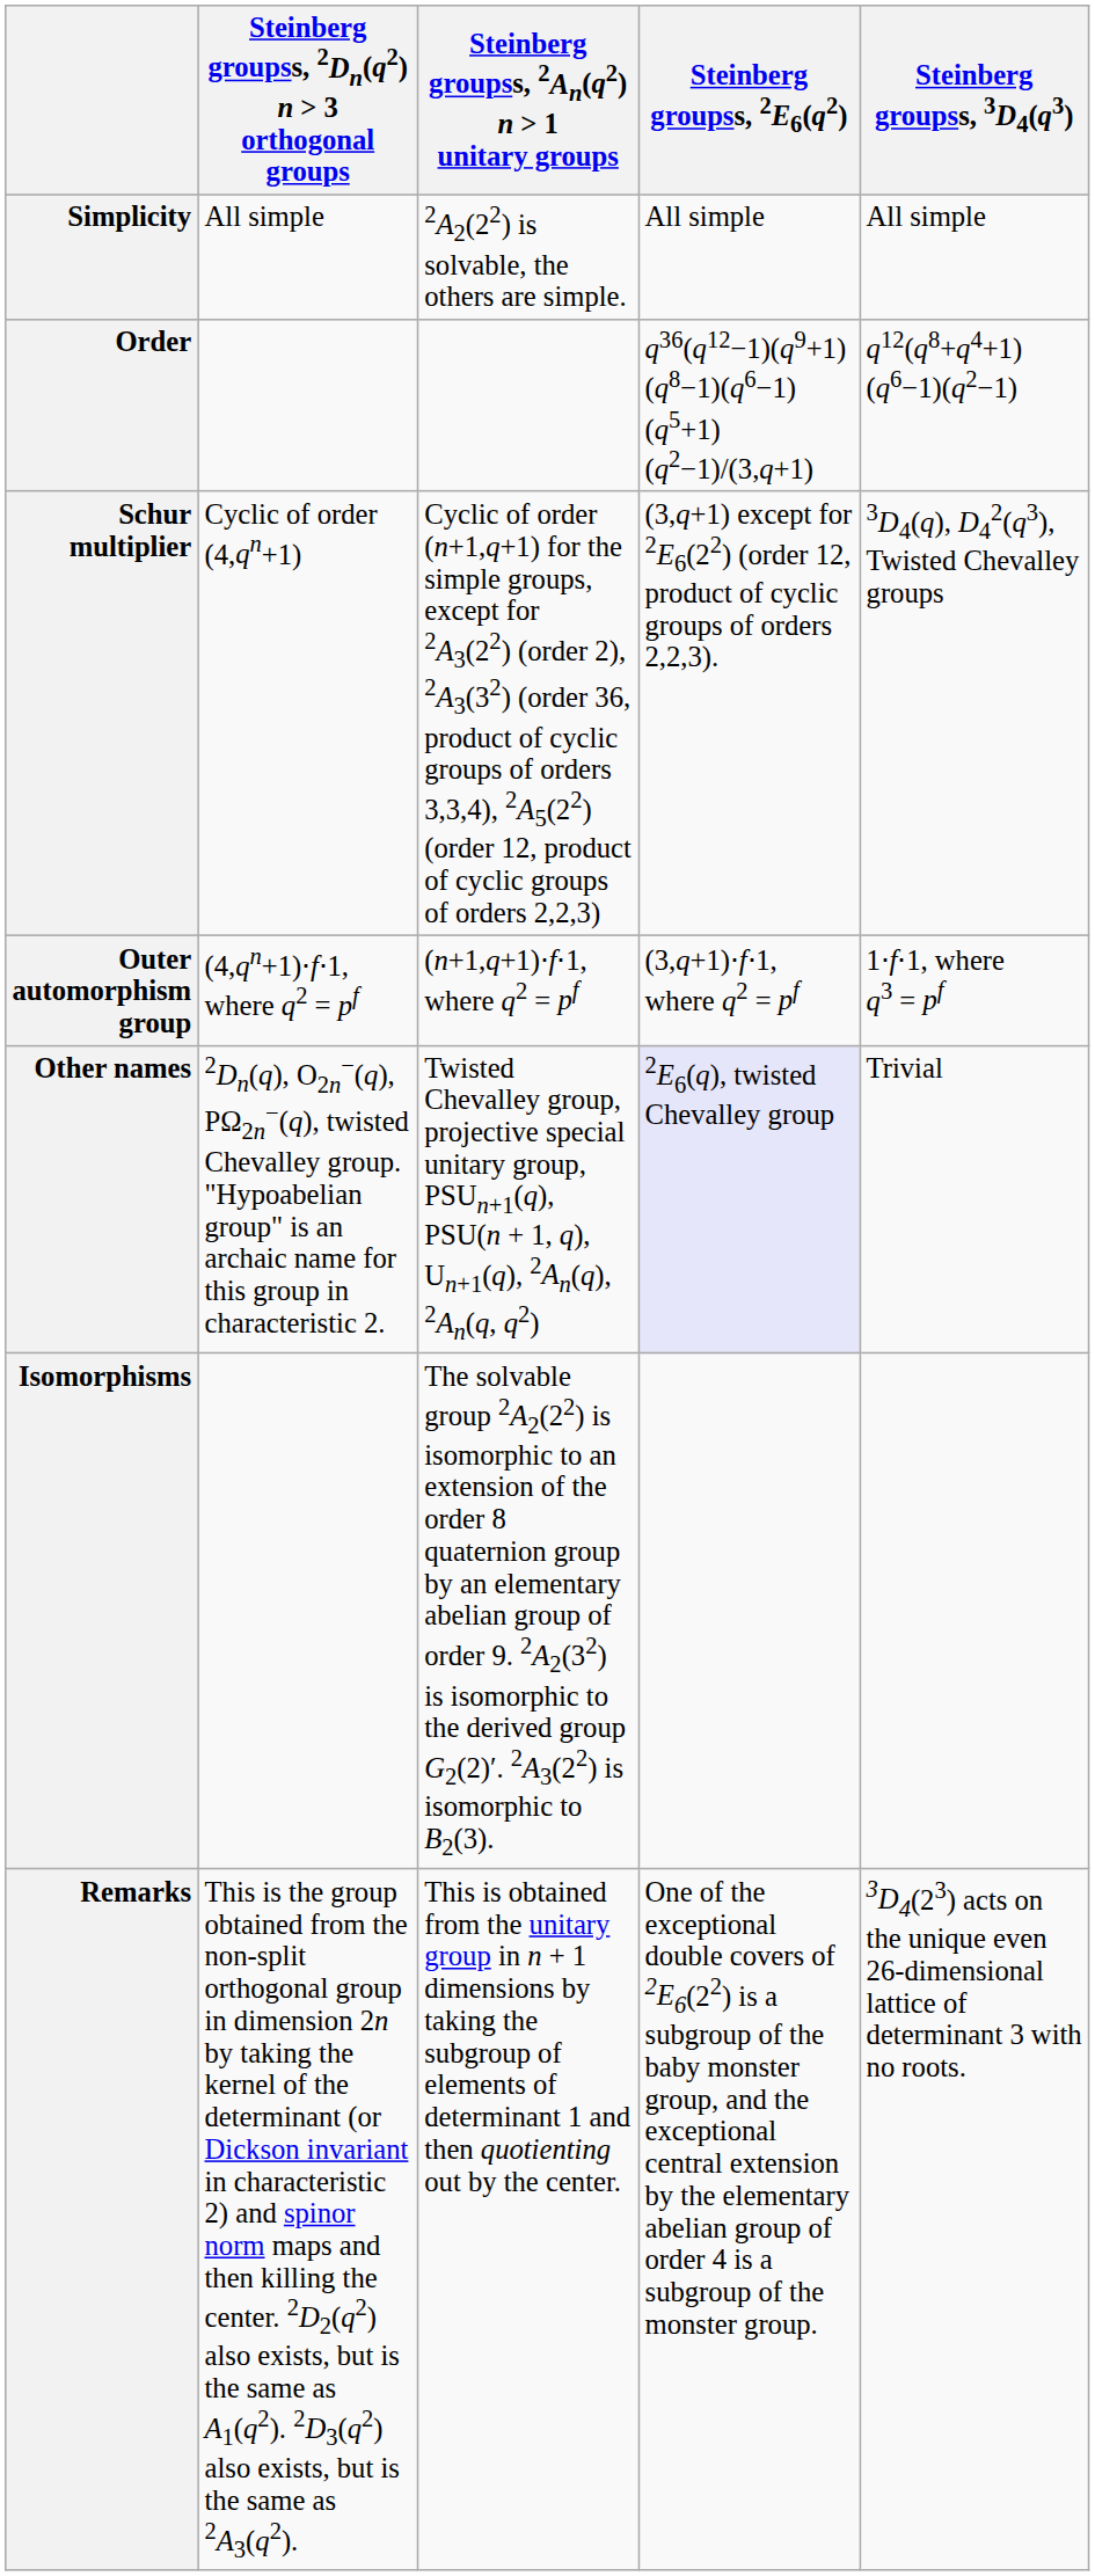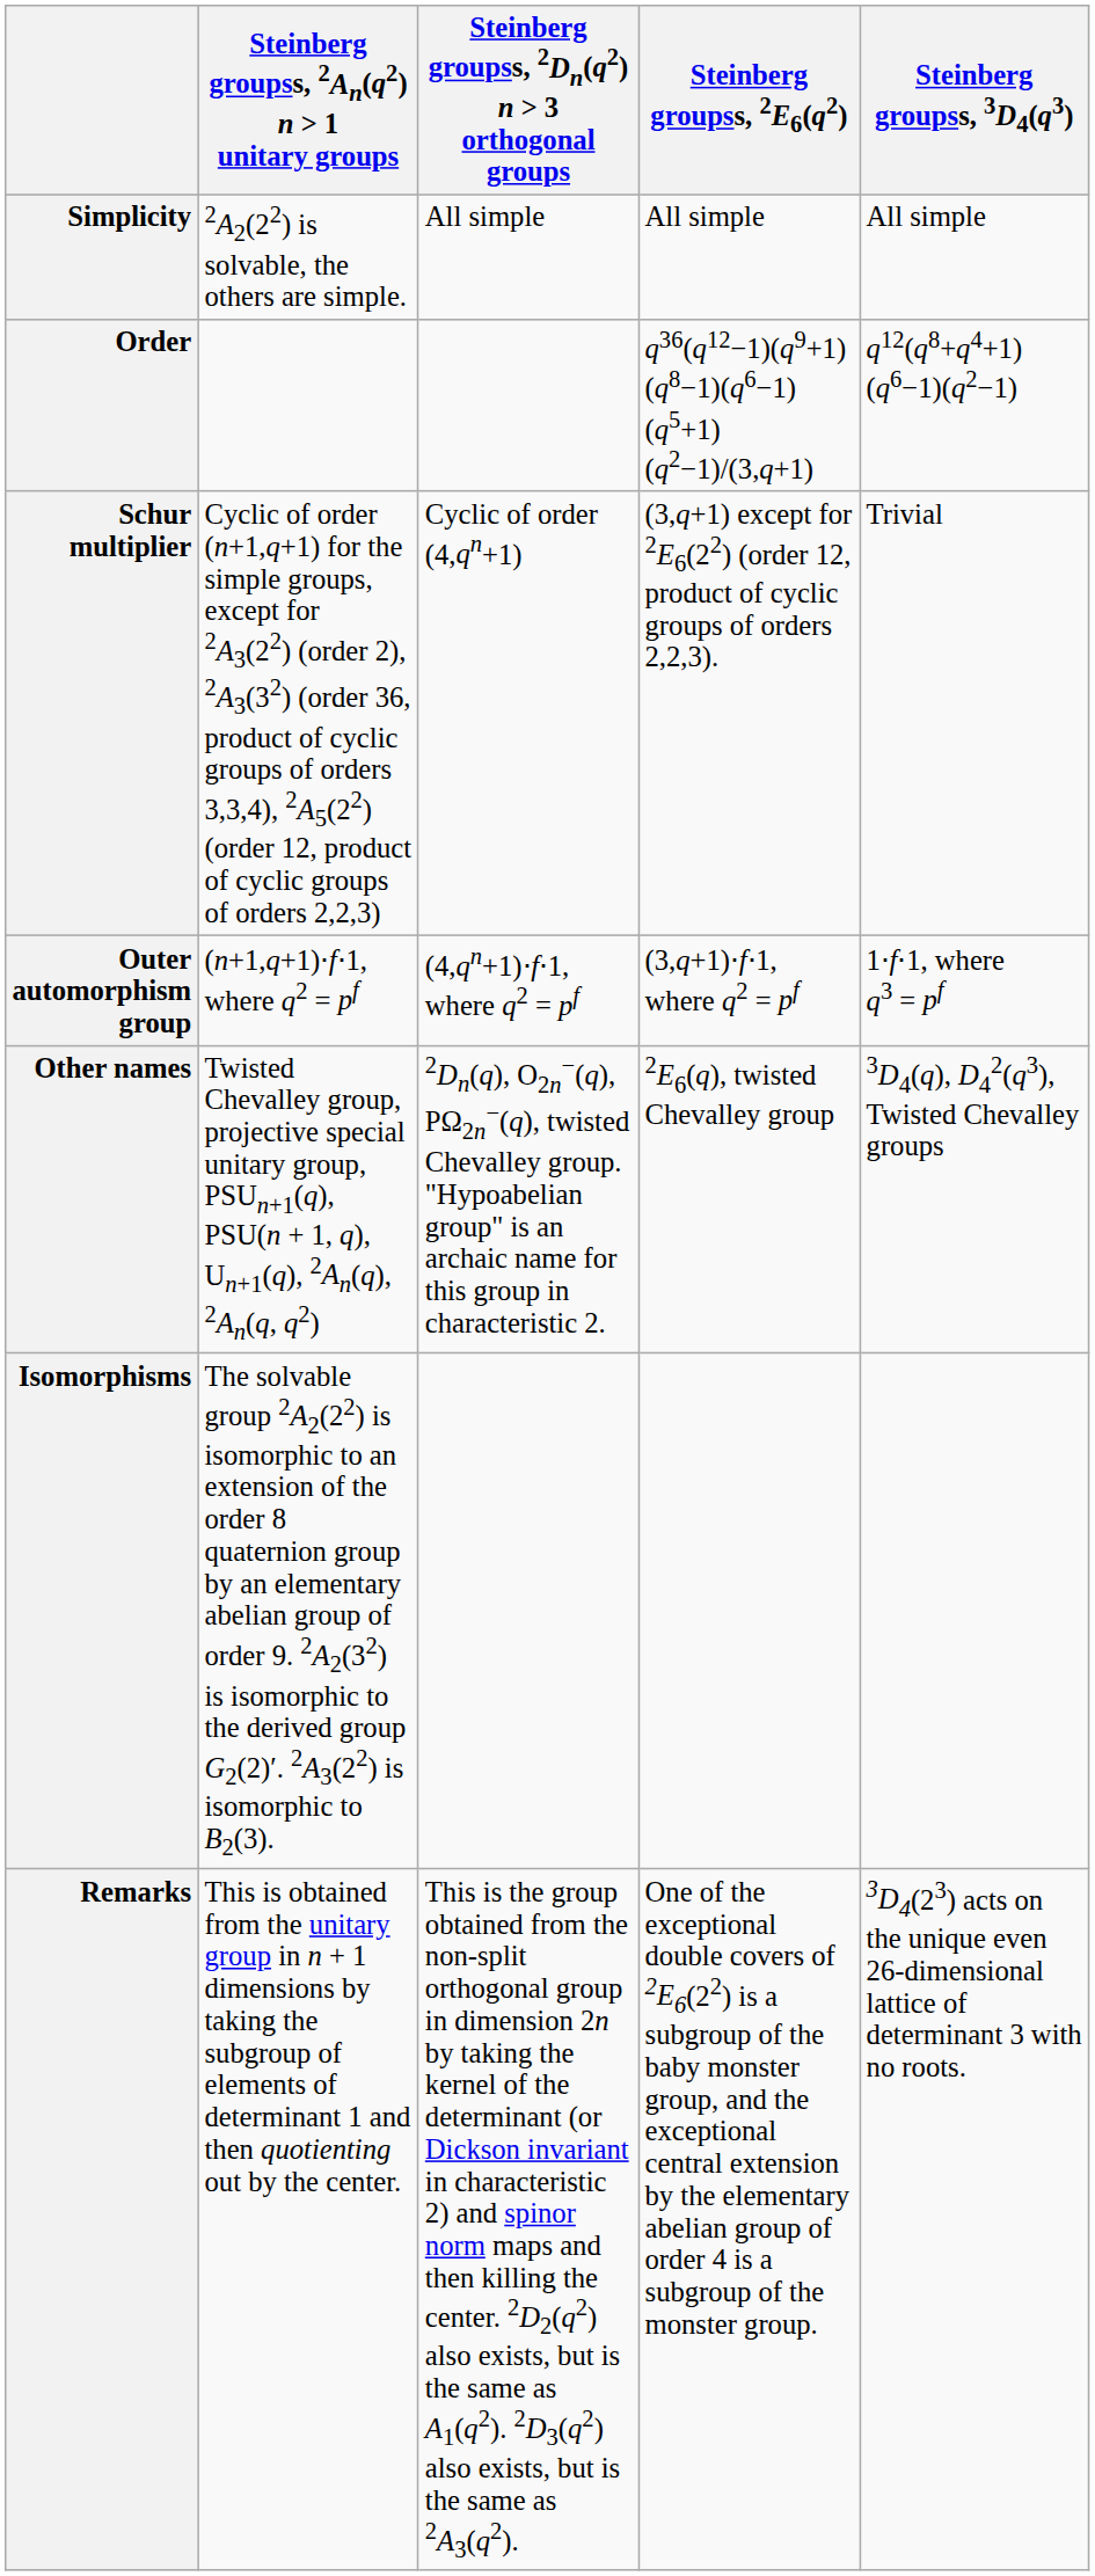columns swapped: Steinberg groupss, 2An(q2) n > 1 unitary groups <-> Steinberg groupss, 2Dn(q2) n > 3 orthogonal groups
Schur multiplier | Steinberg groupss, 3D4(q3): 3D4(q), D42(q3), Twisted Chevalley groups -> Trivial
Other names | Steinberg groupss, 2E6(q2): lavender background -> no background
Other names | Steinberg groupss, 3D4(q3): Trivial -> 3D4(q), D42(q3), Twisted Chevalley groups
